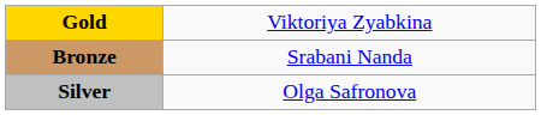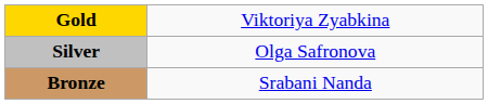rows swapped: Silver <-> Bronze
